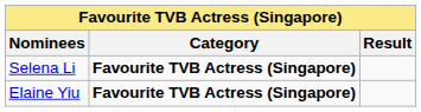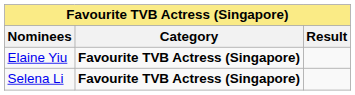rows swapped: Selena Li <-> Elaine Yiu
